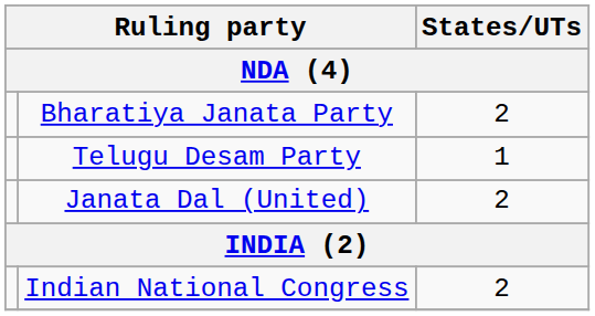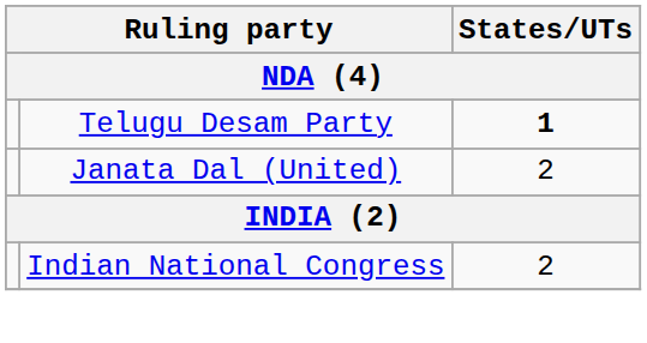- row: Bharatiya Janata Party | 2
Telugu Desam Party | States/UTs: normal -> bold
